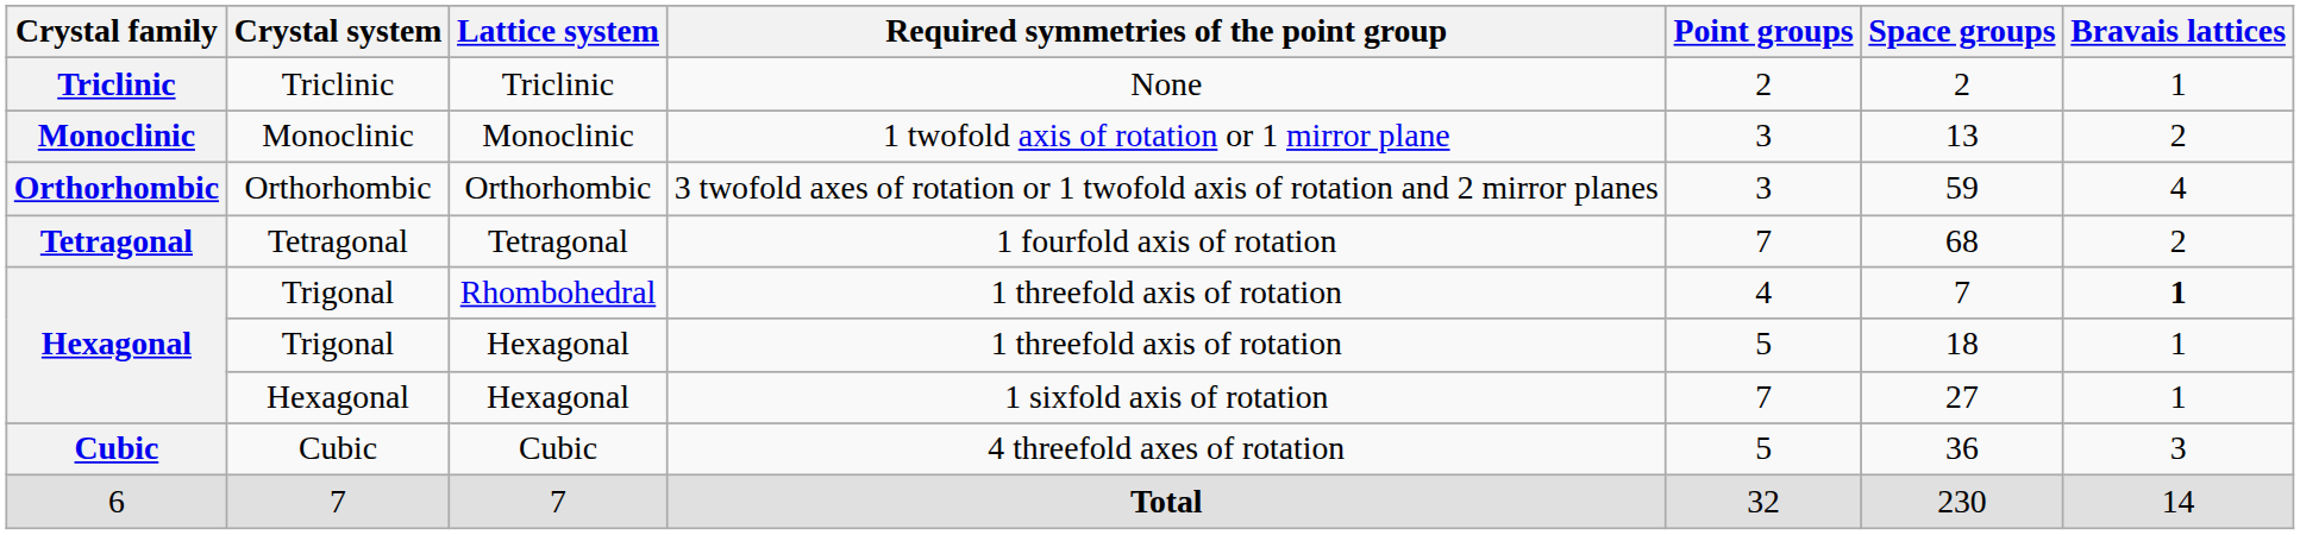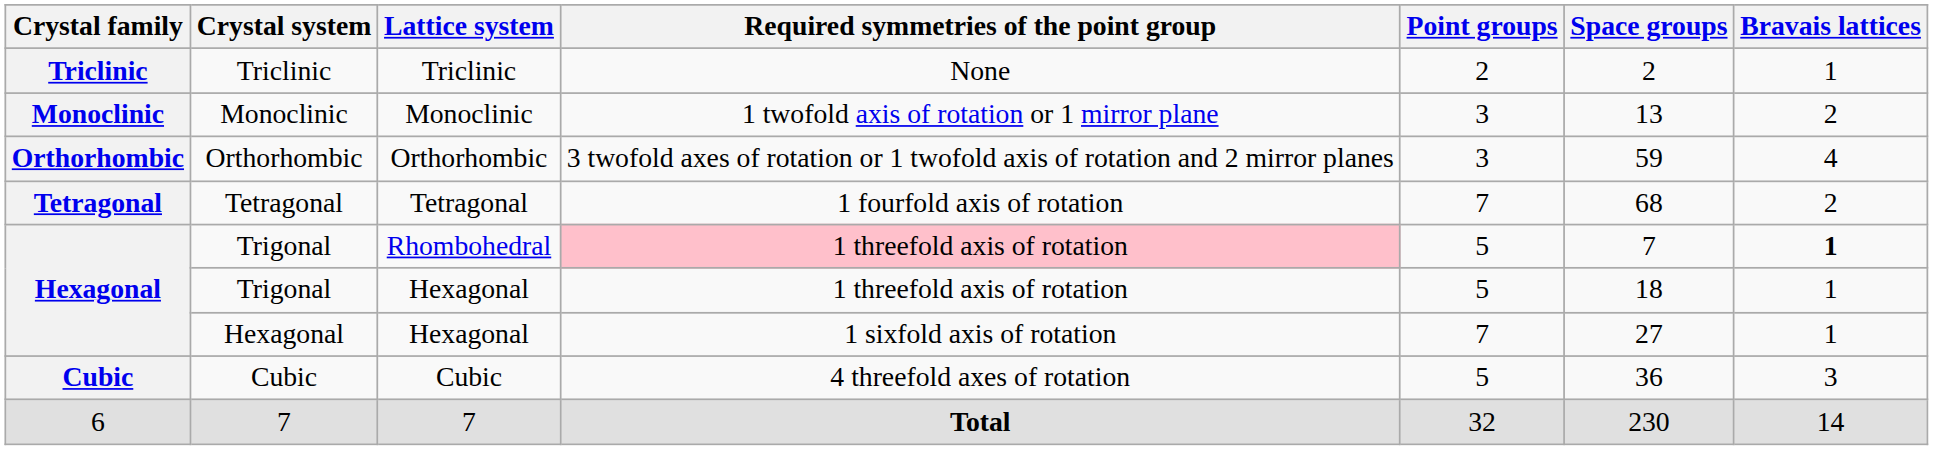Trigonal / Rhombohedral | Required symmetries of the point group: no background -> pink background
Trigonal / Rhombohedral | Point groups: 4 -> 5
